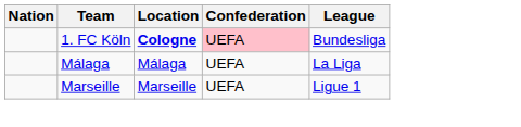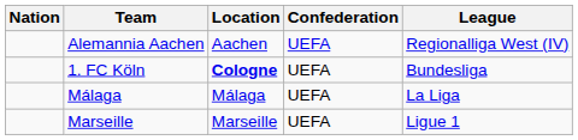+ row: Alemannia Aachen | Aachen | UEFA | Regionalliga West (IV)
1. FC Köln | Confederation: pink background -> no background
